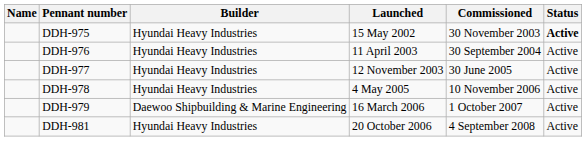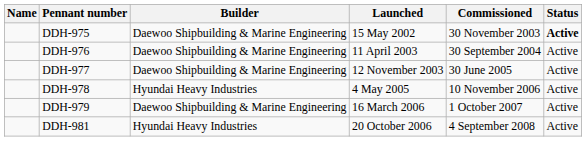DDH-975 | Builder: Hyundai Heavy Industries -> Daewoo Shipbuilding & Marine Engineering
DDH-976 | Builder: Hyundai Heavy Industries -> Daewoo Shipbuilding & Marine Engineering
DDH-977 | Builder: Hyundai Heavy Industries -> Daewoo Shipbuilding & Marine Engineering
